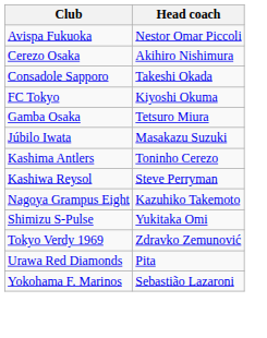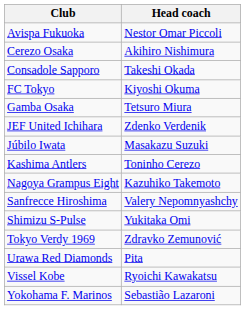+ row: JEF United Ichihara | Zdenko Verdenik
- row: Kashiwa Reysol | Steve Perryman
+ row: Sanfrecce Hiroshima | Valery Nepomnyashchy
+ row: Vissel Kobe | Ryoichi Kawakatsu
